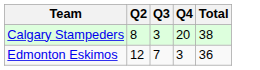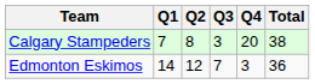+ column: Q1 | 7 | 14
